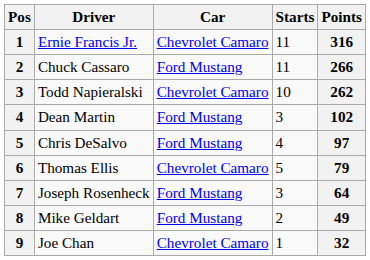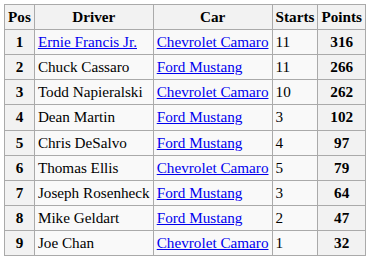Mike Geldart | Points: 49 -> 47
